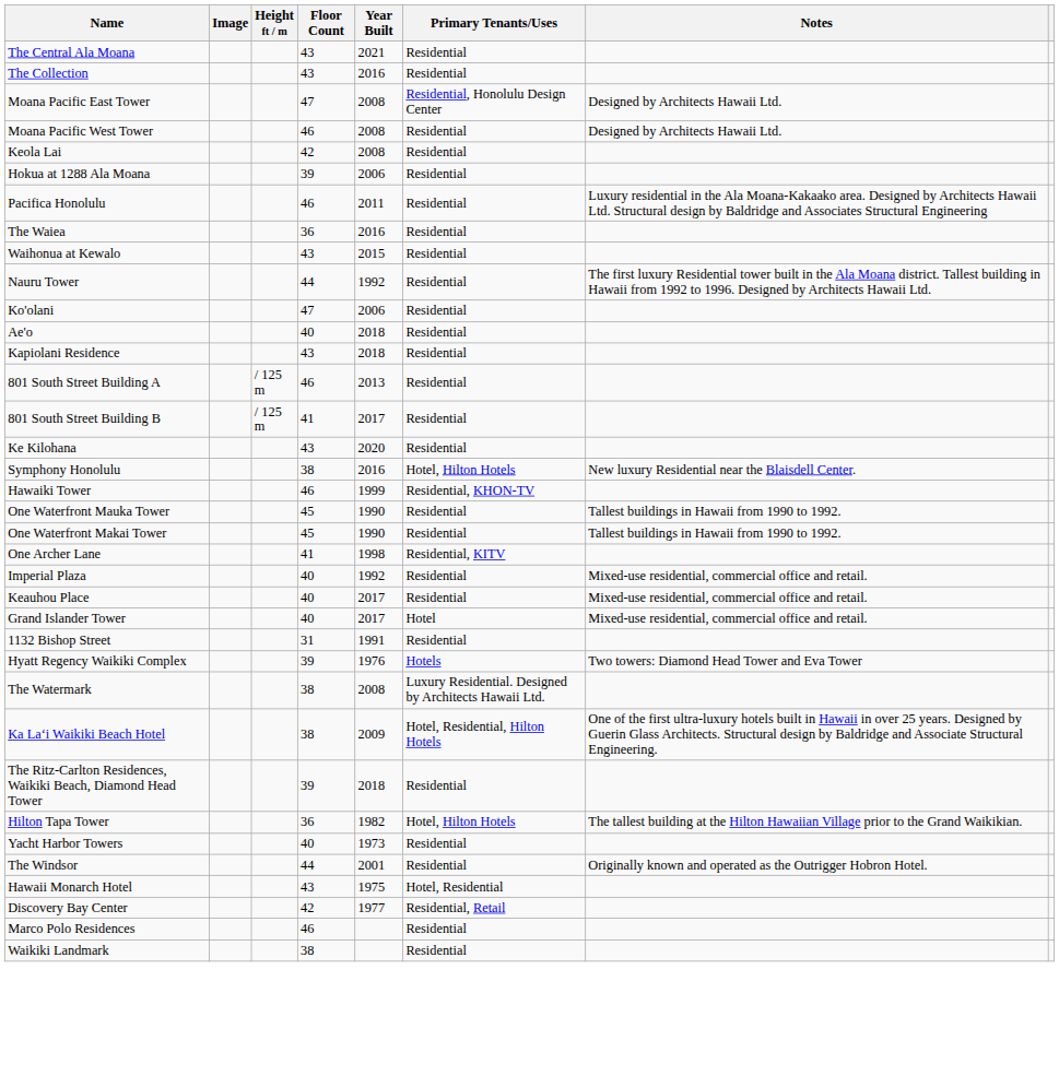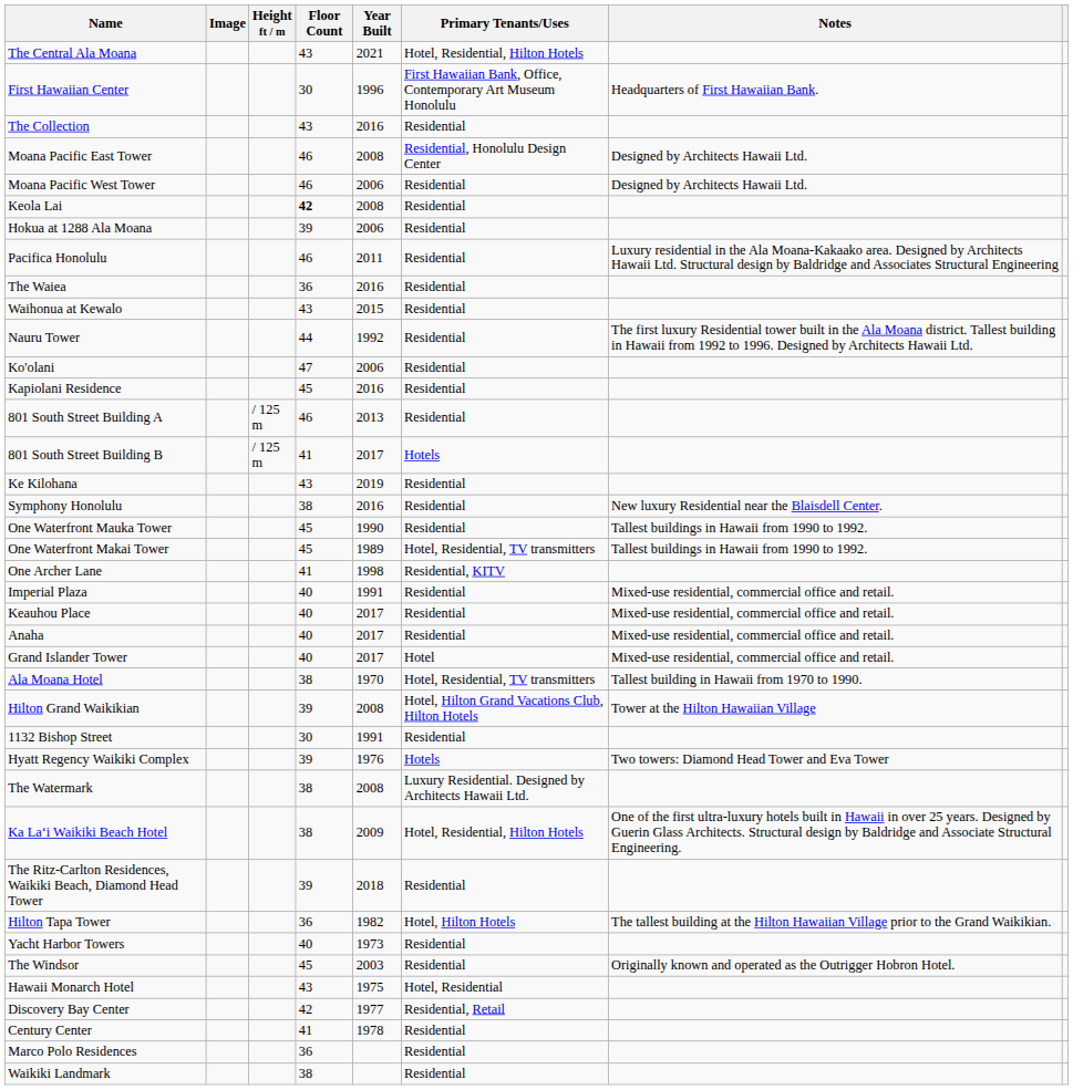The Central Ala Moana | Primary Tenants/Uses: Residential -> Hotel, Residential, Hilton Hotels
+ row: First Hawaiian Center | 30 | 1996 | First Hawaiian Bank, Office, Contemporary Art Museum Honolulu | Headquarters of First Hawaiian Bank.
Moana Pacific East Tower | Floor Count: 47 -> 46
Moana Pacific West Tower | Year Built: 2008 -> 2006
Keola Lai | Floor Count: normal -> bold
- row: Ae'o | 40 | 2018 | Residential
Kapiolani Residence | Floor Count: 43 -> 45
Kapiolani Residence | Year Built: 2018 -> 2016
801 South Street Building B | Primary Tenants/Uses: Residential -> Hotels
Ke Kilohana | Year Built: 2020 -> 2019
Symphony Honolulu | Primary Tenants/Uses: Hotel, Hilton Hotels -> Residential
- row: Hawaiki Tower | 46 | 1999 | Residential, KHON-TV
One Waterfront Makai Tower | Year Built: 1990 -> 1989
One Waterfront Makai Tower | Primary Tenants/Uses: Residential -> Hotel, Residential, TV transmitters
Imperial Plaza | Year Built: 1992 -> 1991
+ row: Anaha | 40 | 2017 | Residential | Mixed-use residential, commercial office and retail.
+ row: Ala Moana Hotel | 38 | 1970 | Hotel, Residential, TV transmitters | Tallest building in Hawaii from 1970 to 1990.
+ row: Hilton Grand Waikikian | 39 | 2008 | Hotel, Hilton Grand Vacations Club, Hilton Hotels | Tower at the Hilton Hawaiian Village
1132 Bishop Street | Floor Count: 31 -> 30
The Windsor | Floor Count: 44 -> 45
The Windsor | Year Built: 2001 -> 2003
+ row: Century Center | 41 | 1978 | Residential
Marco Polo Residences | Floor Count: 46 -> 36
